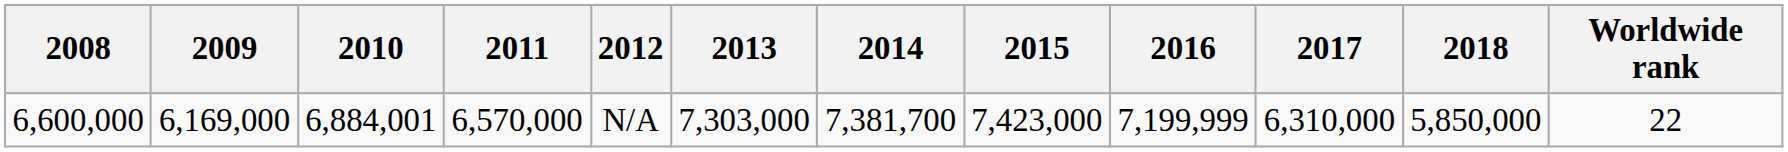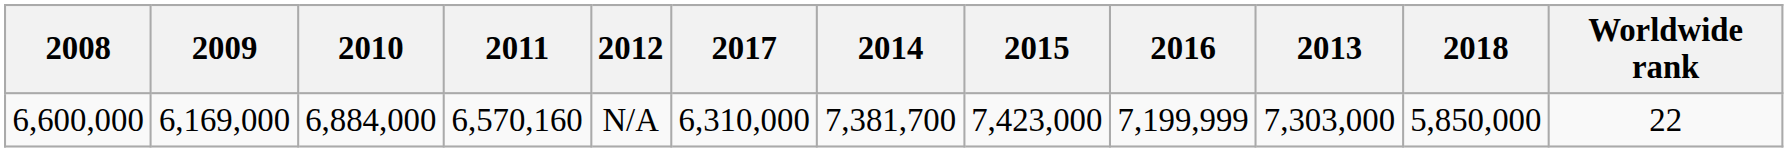columns swapped: 2013 <-> 2017
6,600,000 | 2010: 6,884,001 -> 6,884,000
6,600,000 | 2011: 6,570,000 -> 6,570,160
